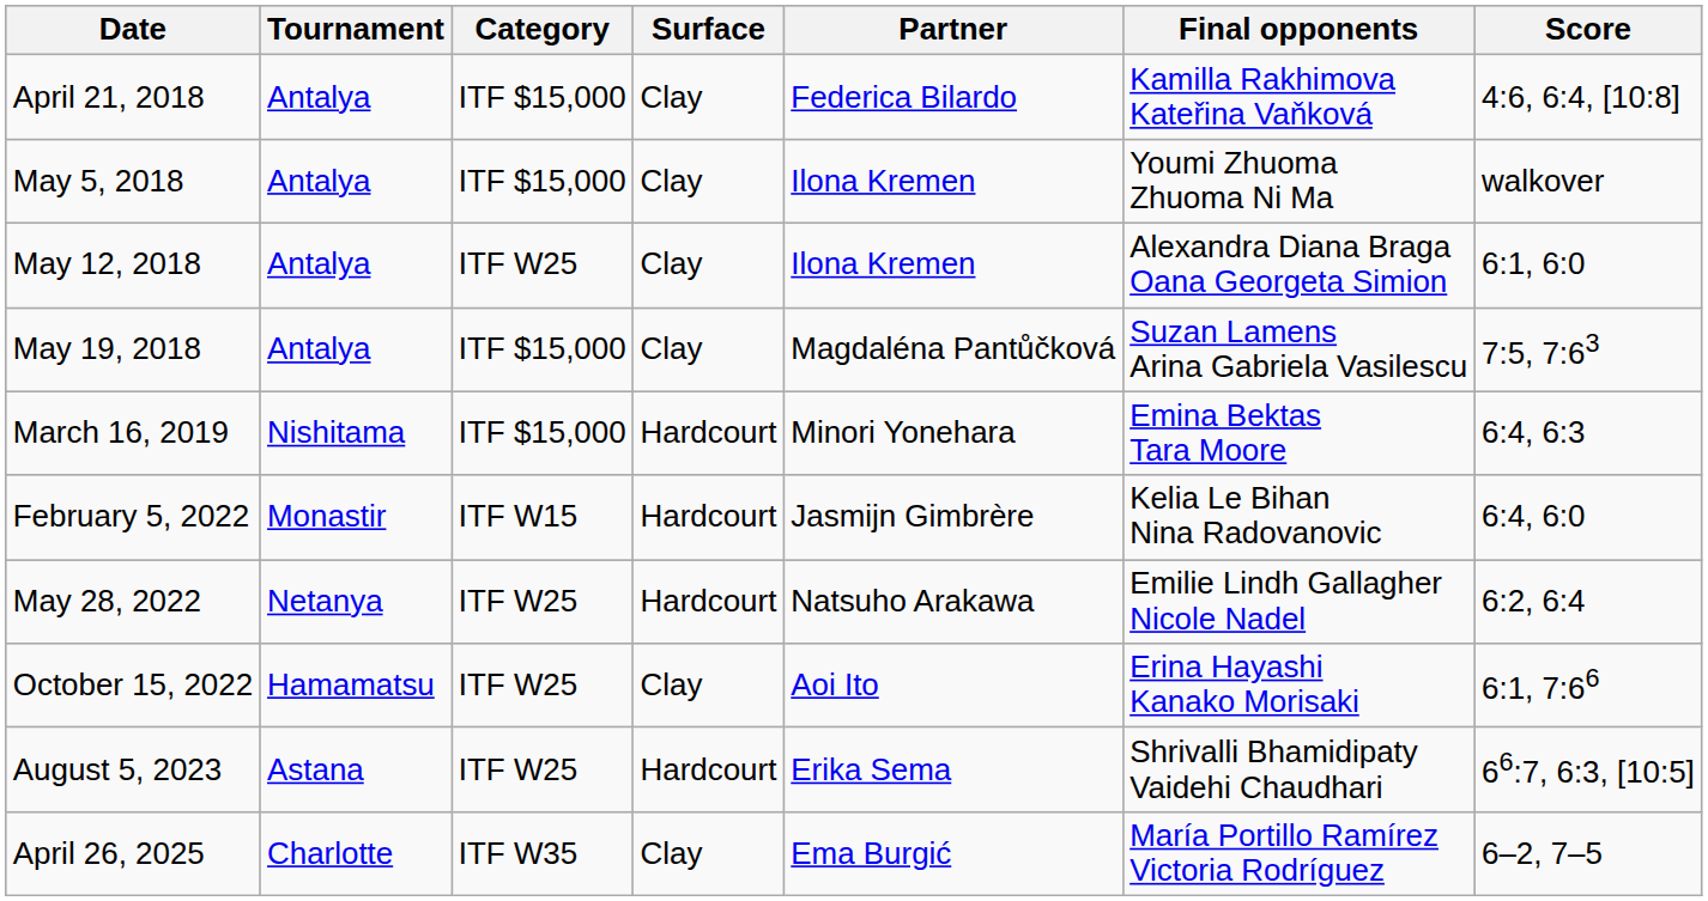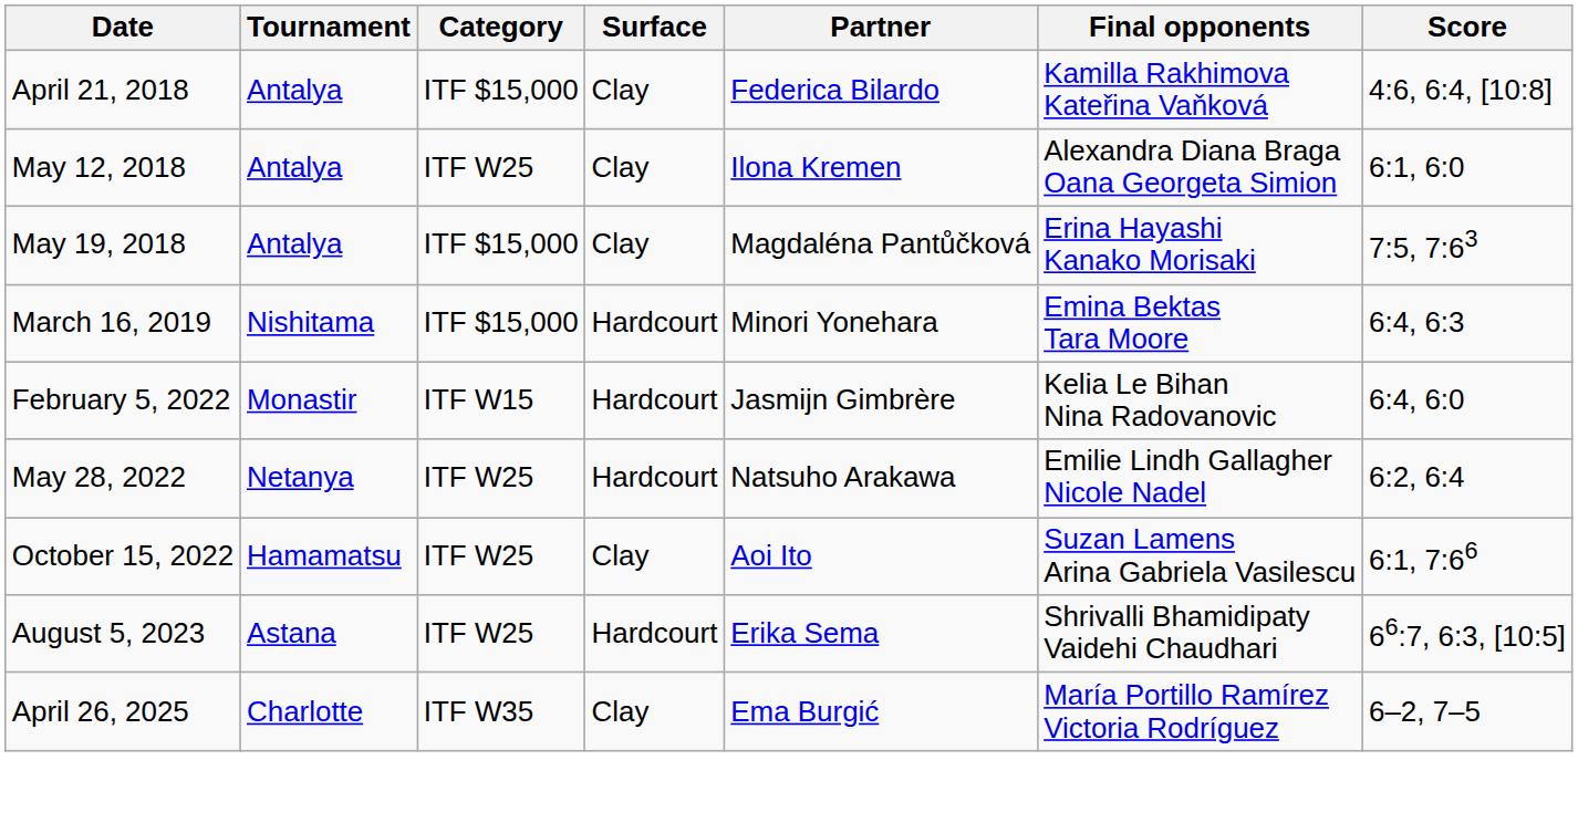- row: May 5, 2018 | Antalya | ITF $15,000 | Clay | Ilona Kremen | Youmi Zhuoma Zhuoma Ni Ma | walkover
May 19, 2018 | Final opponents: Suzan Lamens Arina Gabriela Vasilescu -> Erina Hayashi Kanako Morisaki
October 15, 2022 | Final opponents: Erina Hayashi Kanako Morisaki -> Suzan Lamens Arina Gabriela Vasilescu
